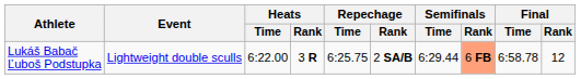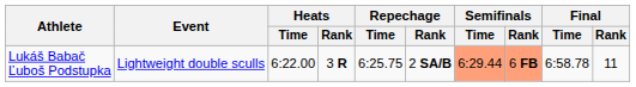Lukáš Babač Ľuboš Podstupka | Semifinals / Time: no background -> lightsalmon background
Lukáš Babač Ľuboš Podstupka | Final / Rank: 12 -> 11
